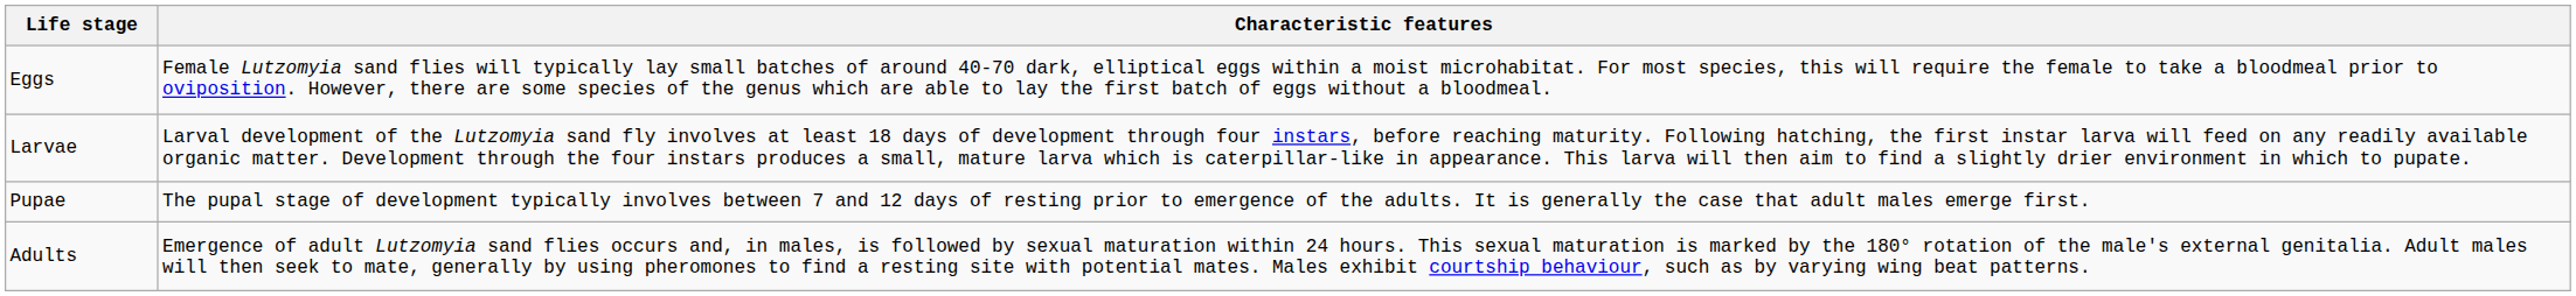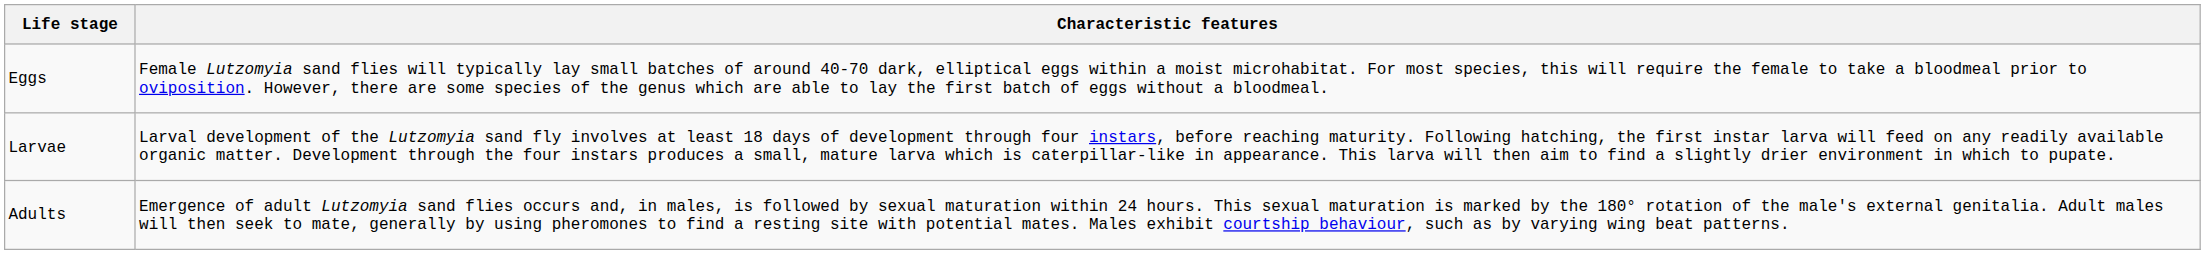- row: Pupae | The pupal stage of development typically involves between 7 and 12 days of resting prior to emergence of the adults. It is generally the case that adult males emerge first.
